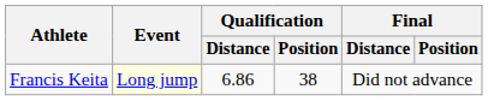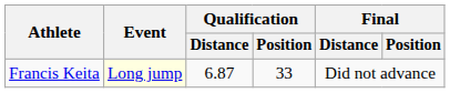Francis Keita | Qualification / Distance: 6.86 -> 6.87
Francis Keita | Qualification / Position: 38 -> 33
